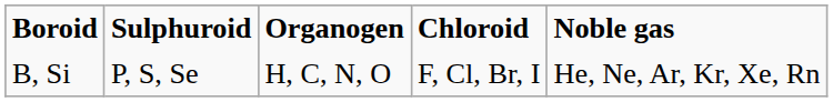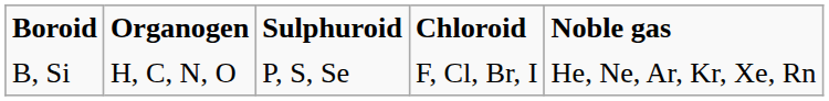columns swapped: Organogen <-> Sulphuroid
